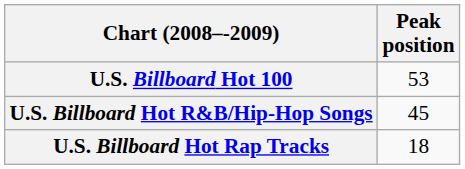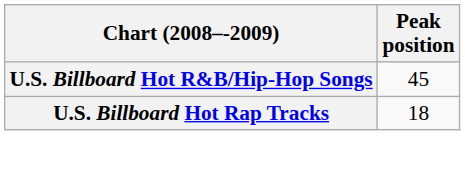- row: U.S. Billboard Hot 100 | 53
